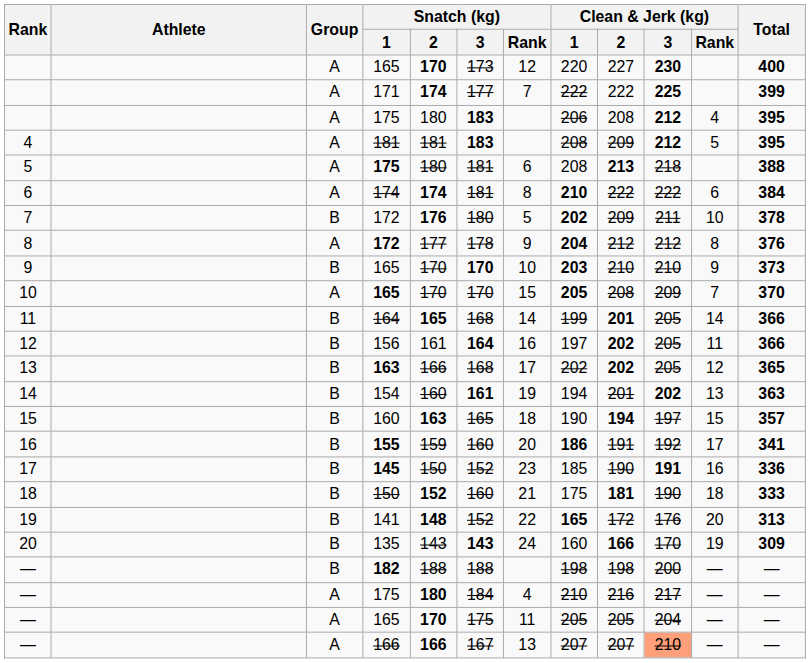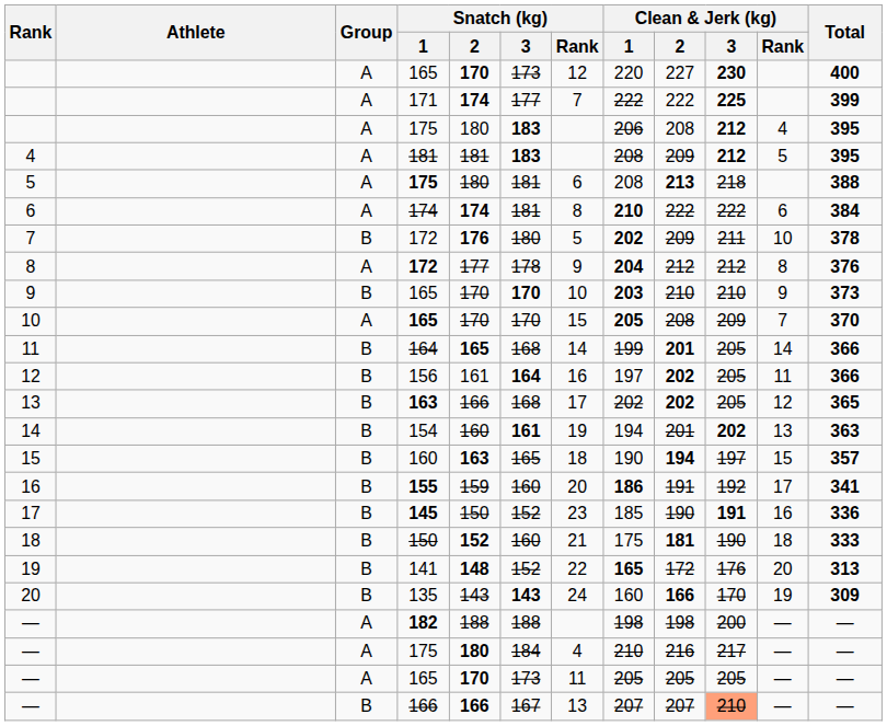— / 182 | Group: B -> A
— / 165 | Snatch (kg) / 3: 175 -> 173
— / 165 | Clean & Jerk (kg) / 3: 204 -> 205
— / 166 | Group: A -> B
